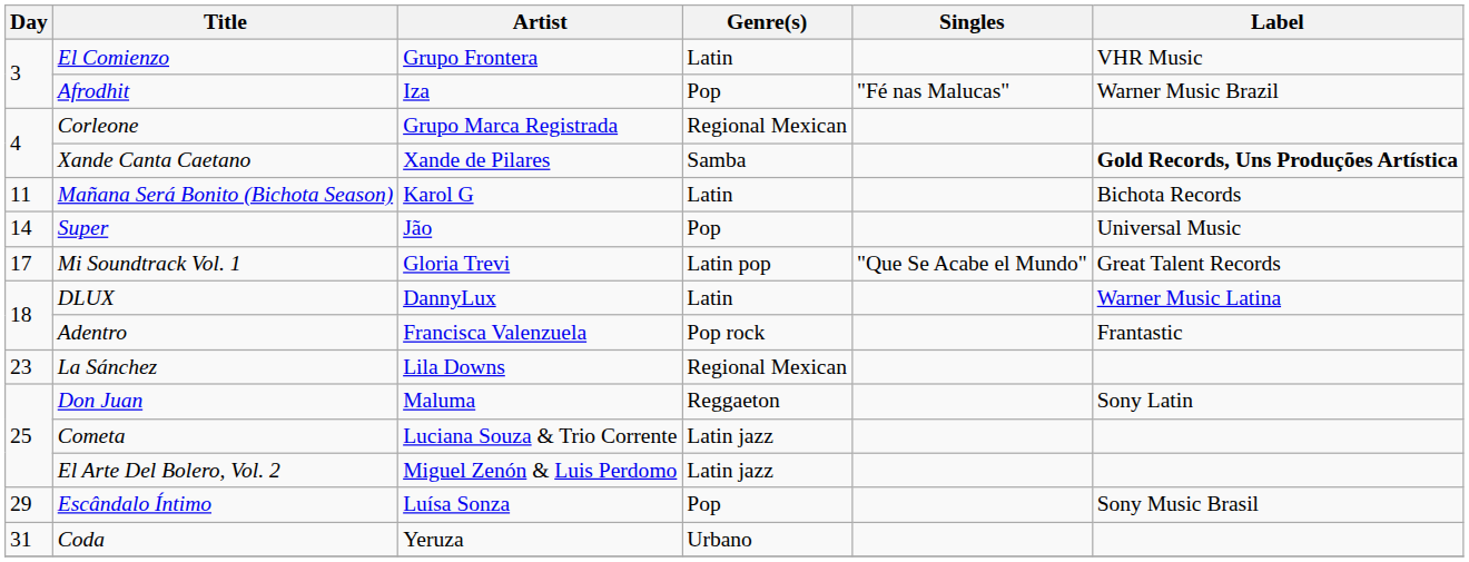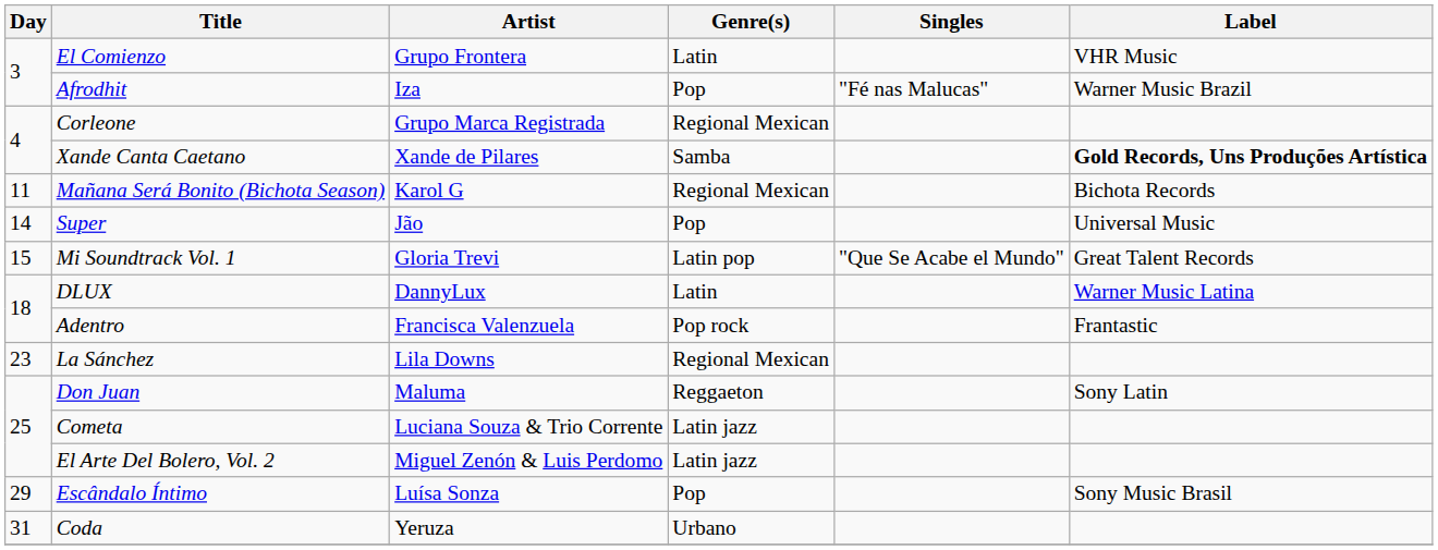Mañana Será Bonito (Bichota Season) | Genre(s): Latin -> Regional Mexican
Mi Soundtrack Vol. 1 | Day: 17 -> 15
